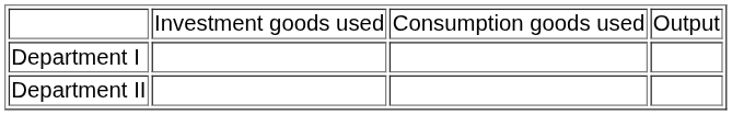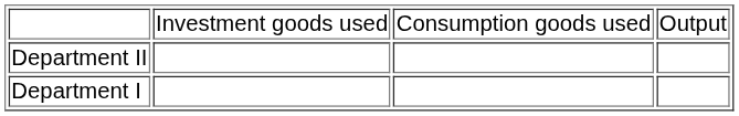rows swapped: Department I <-> Department II
